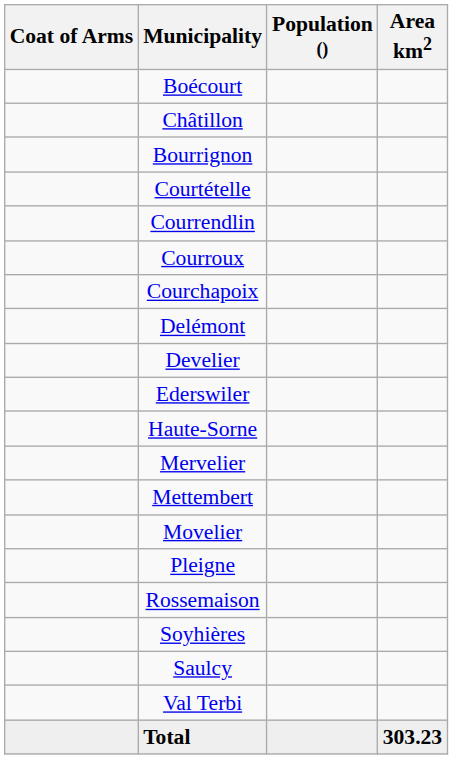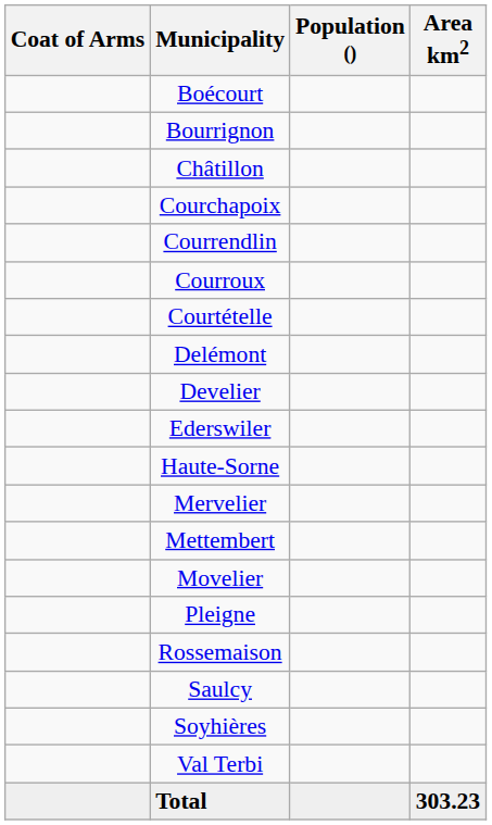rows swapped: Bourrignon <-> Châtillon
rows swapped: Courchapoix <-> Courtételle
rows swapped: Saulcy <-> Soyhières
